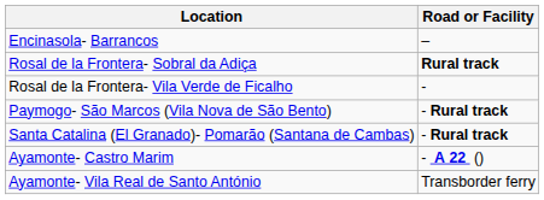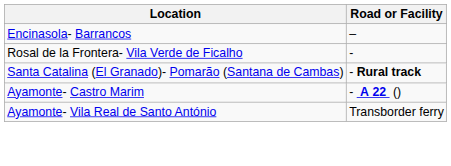- row: Rosal de la Frontera- Sobral da Adiça | Rural track
- row: Paymogo- São Marcos (Vila Nova de São Bento) | - Rural track
